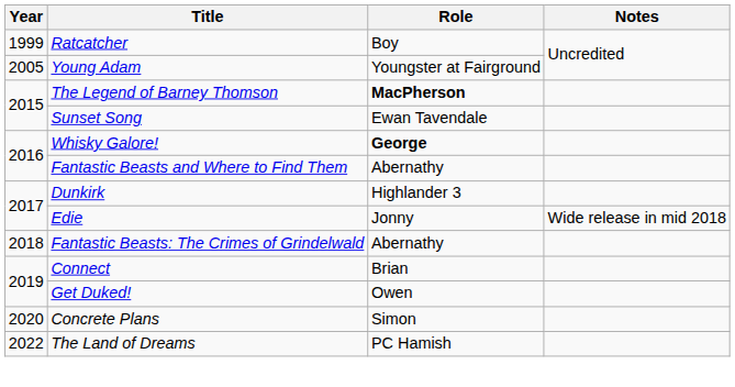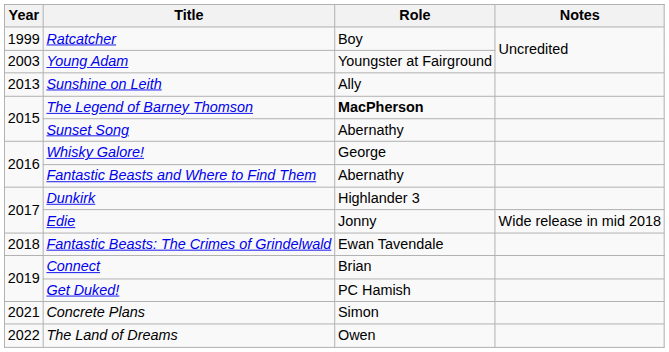Young Adam | Year: 2005 -> 2003
+ row: 2013 | Sunshine on Leith | Ally
Sunset Song | Role: Ewan Tavendale -> Abernathy
Whisky Galore! | Role: bold -> normal
Fantastic Beasts: The Crimes of Grindelwald | Role: Abernathy -> Ewan Tavendale
Get Duked! | Role: Owen -> PC Hamish
Concrete Plans | Year: 2020 -> 2021
The Land of Dreams | Role: PC Hamish -> Owen
